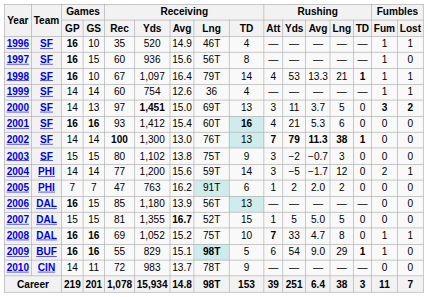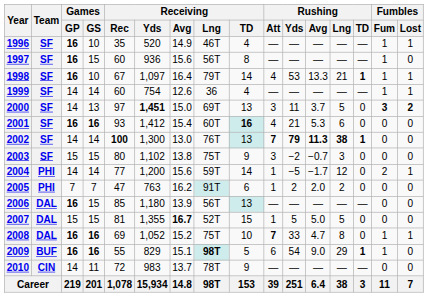2004 | Rushing / Att: 3 -> 1
